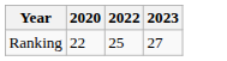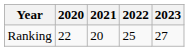+ column: 2021 | 20
